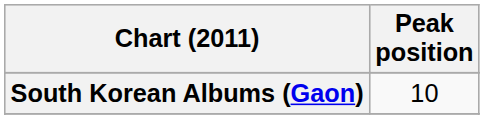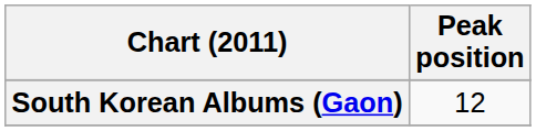South Korean Albums (Gaon) | Peak position: 10 -> 12
